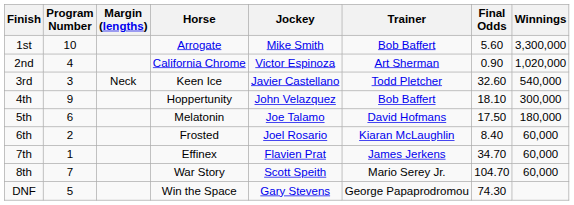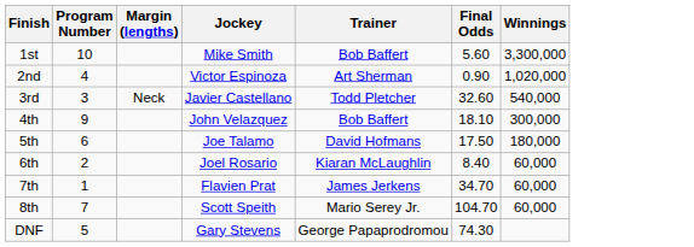- column: Horse | Arrogate | California Chrome | Keen Ice | Hoppertunity | Melatonin | Frosted | Effinex | War Story | Win the Space
